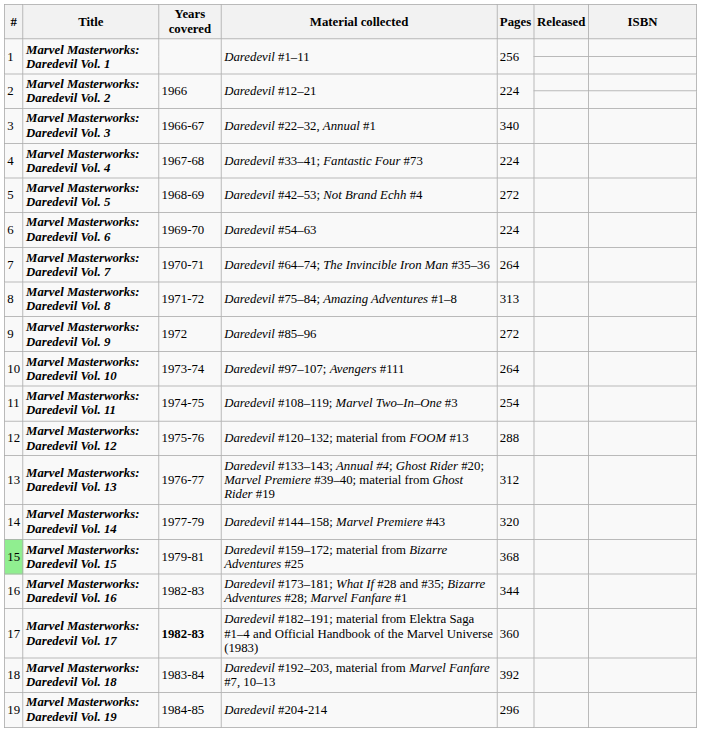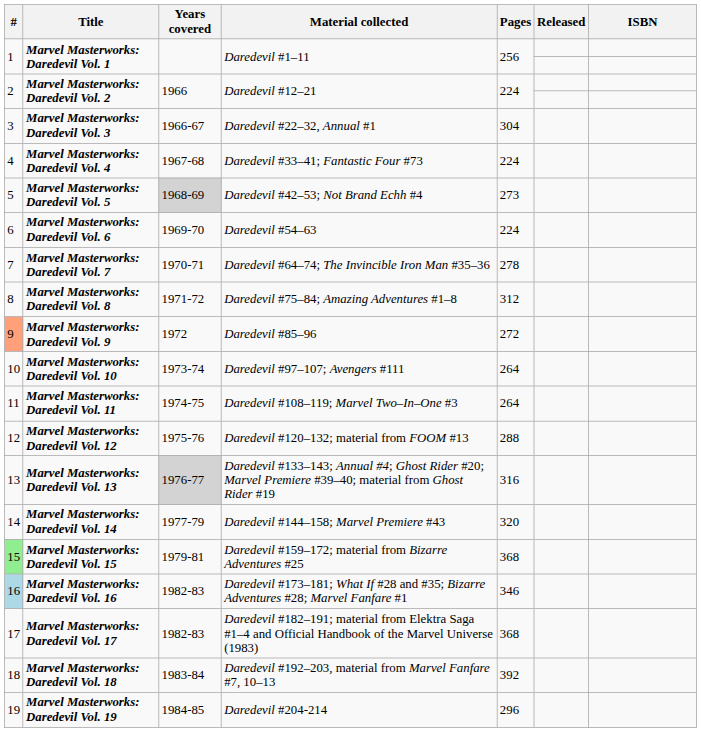Marvel Masterworks: Daredevil Vol. 3 | Pages: 340 -> 304
Marvel Masterworks: Daredevil Vol. 5 | Years covered: no background -> lightgrey background
Marvel Masterworks: Daredevil Vol. 5 | Pages: 272 -> 273
Marvel Masterworks: Daredevil Vol. 7 | Pages: 264 -> 278
Marvel Masterworks: Daredevil Vol. 8 | Pages: 313 -> 312
Marvel Masterworks: Daredevil Vol. 9 | #: no background -> lightsalmon background
Marvel Masterworks: Daredevil Vol. 11 | Pages: 254 -> 264
Marvel Masterworks: Daredevil Vol. 13 | Years covered: no background -> lightgrey background
Marvel Masterworks: Daredevil Vol. 13 | Pages: 312 -> 316
Marvel Masterworks: Daredevil Vol. 16 | #: no background -> lightblue background
Marvel Masterworks: Daredevil Vol. 16 | Pages: 344 -> 346
Marvel Masterworks: Daredevil Vol. 17 | Years covered: bold -> normal
Marvel Masterworks: Daredevil Vol. 17 | Pages: 360 -> 368
